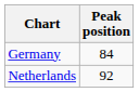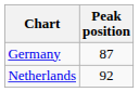Germany | Peak position: 84 -> 87
